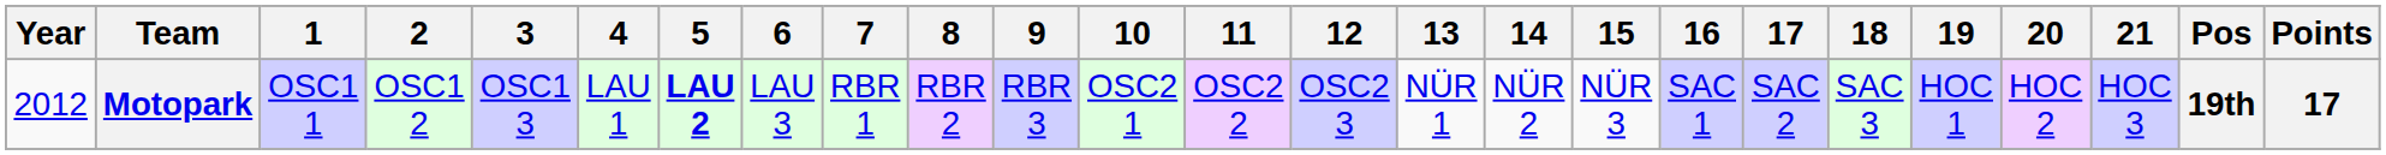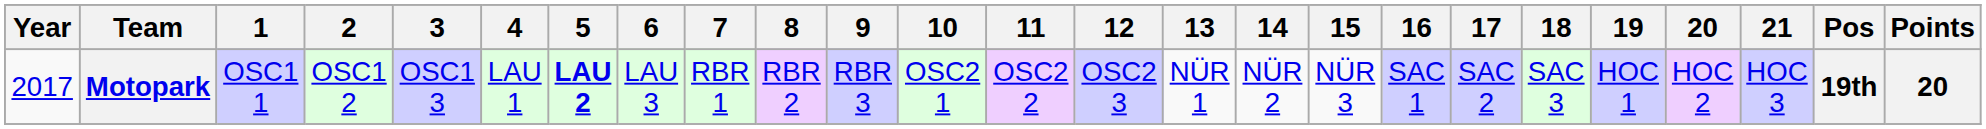Motopark | Year: 2012 -> 2017
Motopark | Points: 17 -> 20
